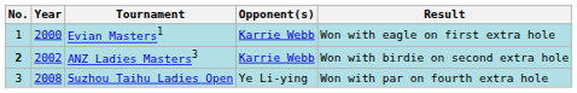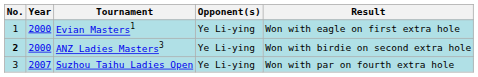Evian Masters1 | Opponent(s): Karrie Webb -> Ye Li-ying
ANZ Ladies Masters3 | Year: 2002 -> 2000
ANZ Ladies Masters3 | Opponent(s): Karrie Webb -> Ye Li-ying
Suzhou Taihu Ladies Open | Year: 2008 -> 2007
